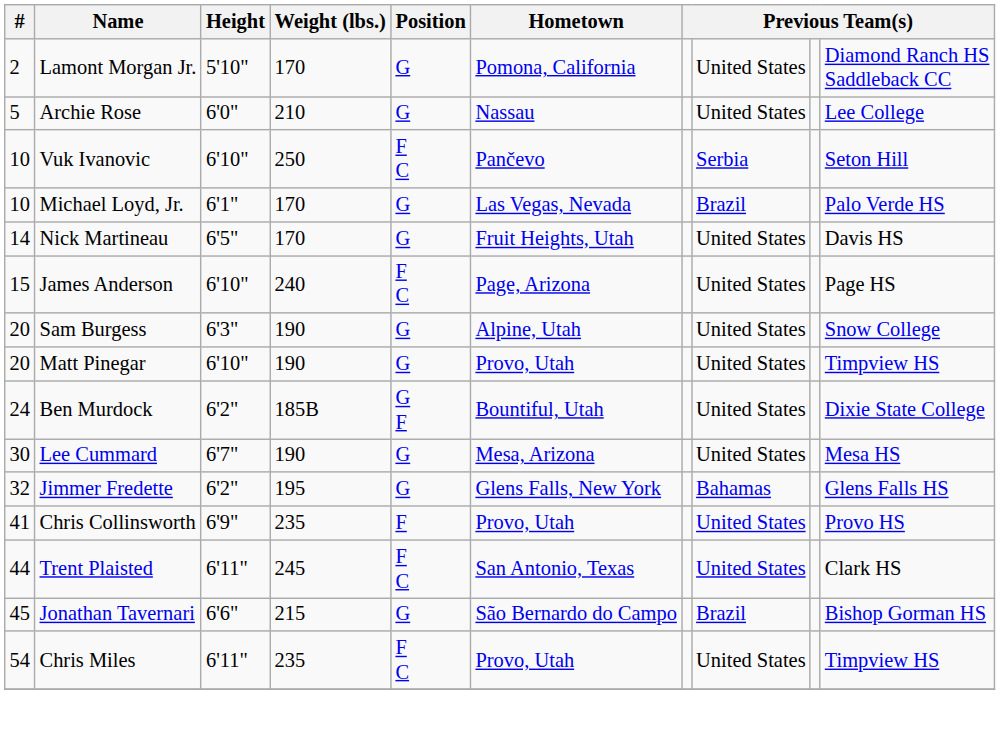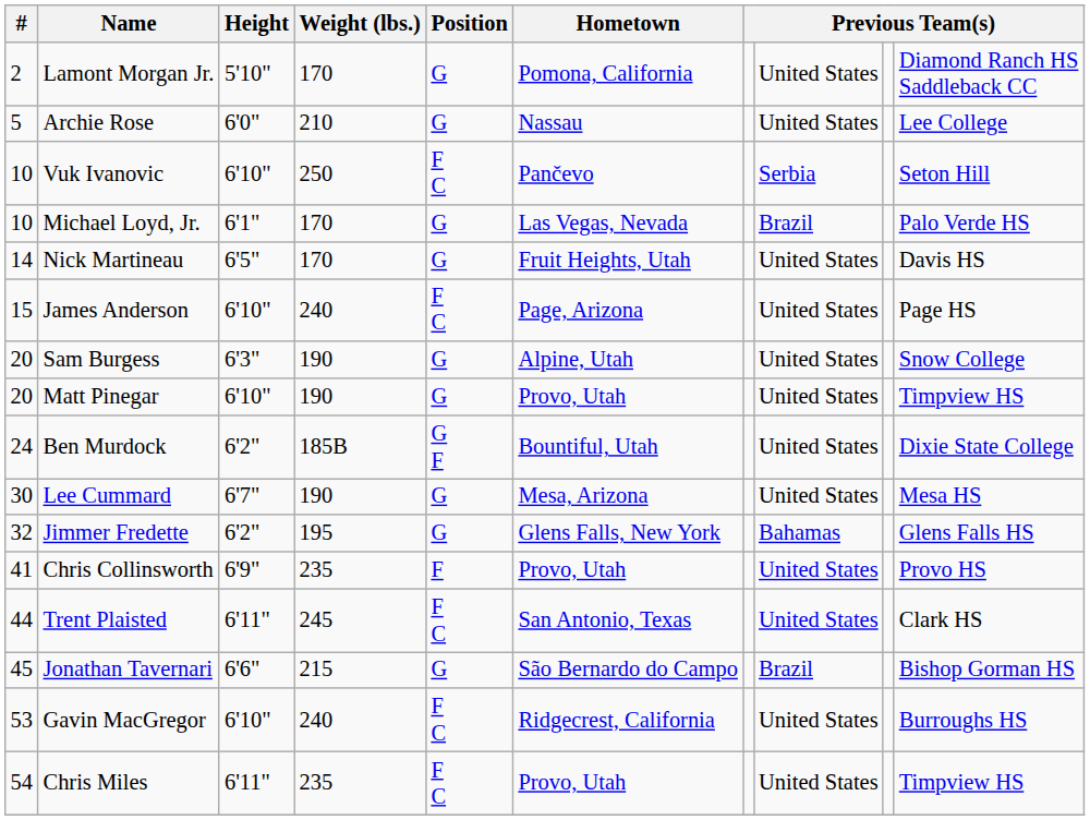+ row: 53 | Gavin MacGregor | 6'10" | 240 | F C | Ridgecrest, California | United States | Burroughs HS
